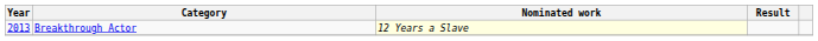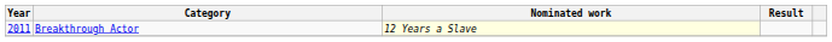Breakthrough Actor | Year: 2013 -> 2011
